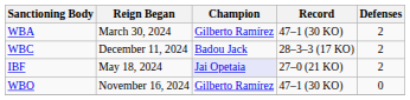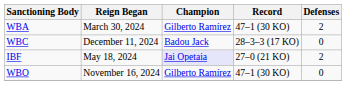WBC | Defenses: 2 -> 0
